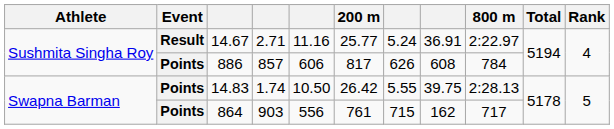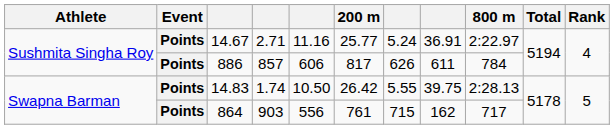14.67 | Event: Result -> Points
886 | column 8: 608 -> 611
